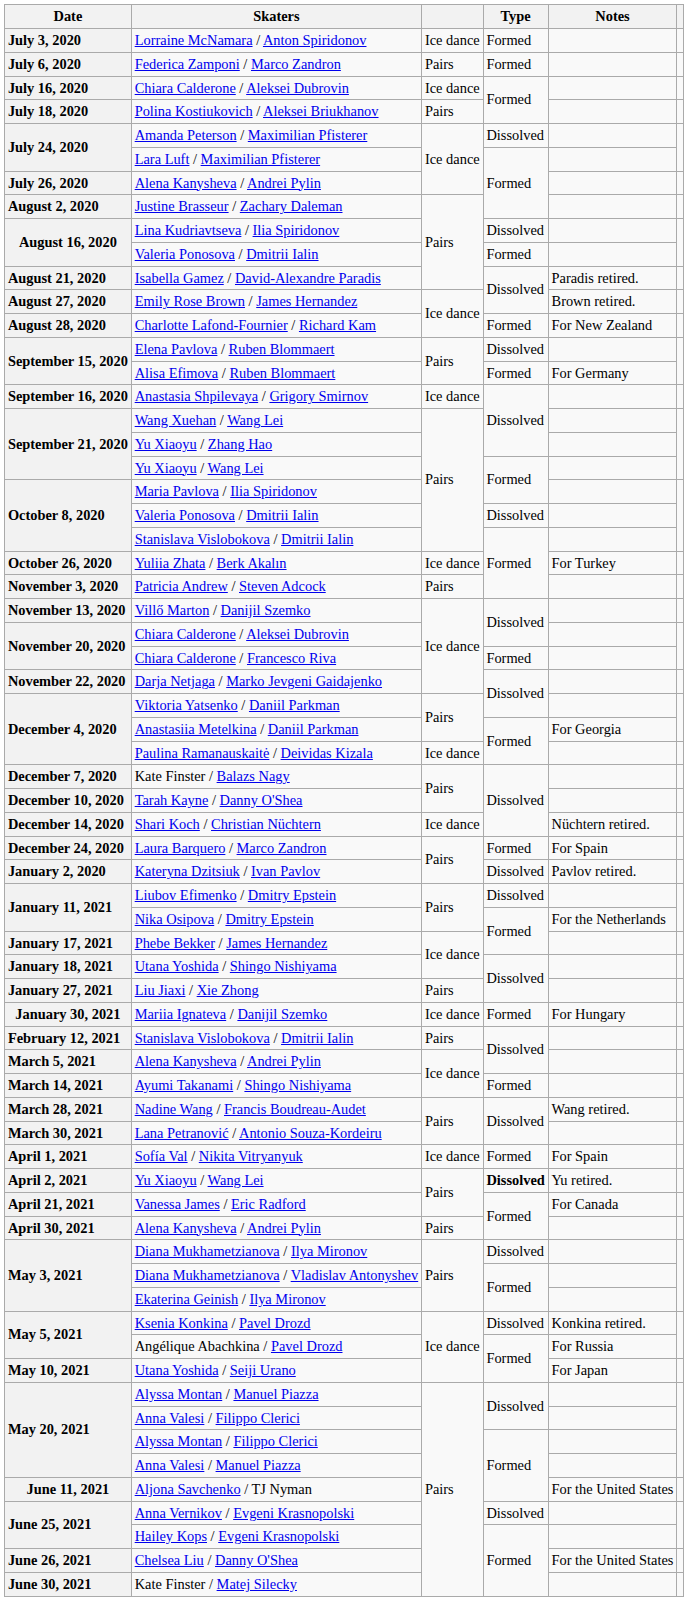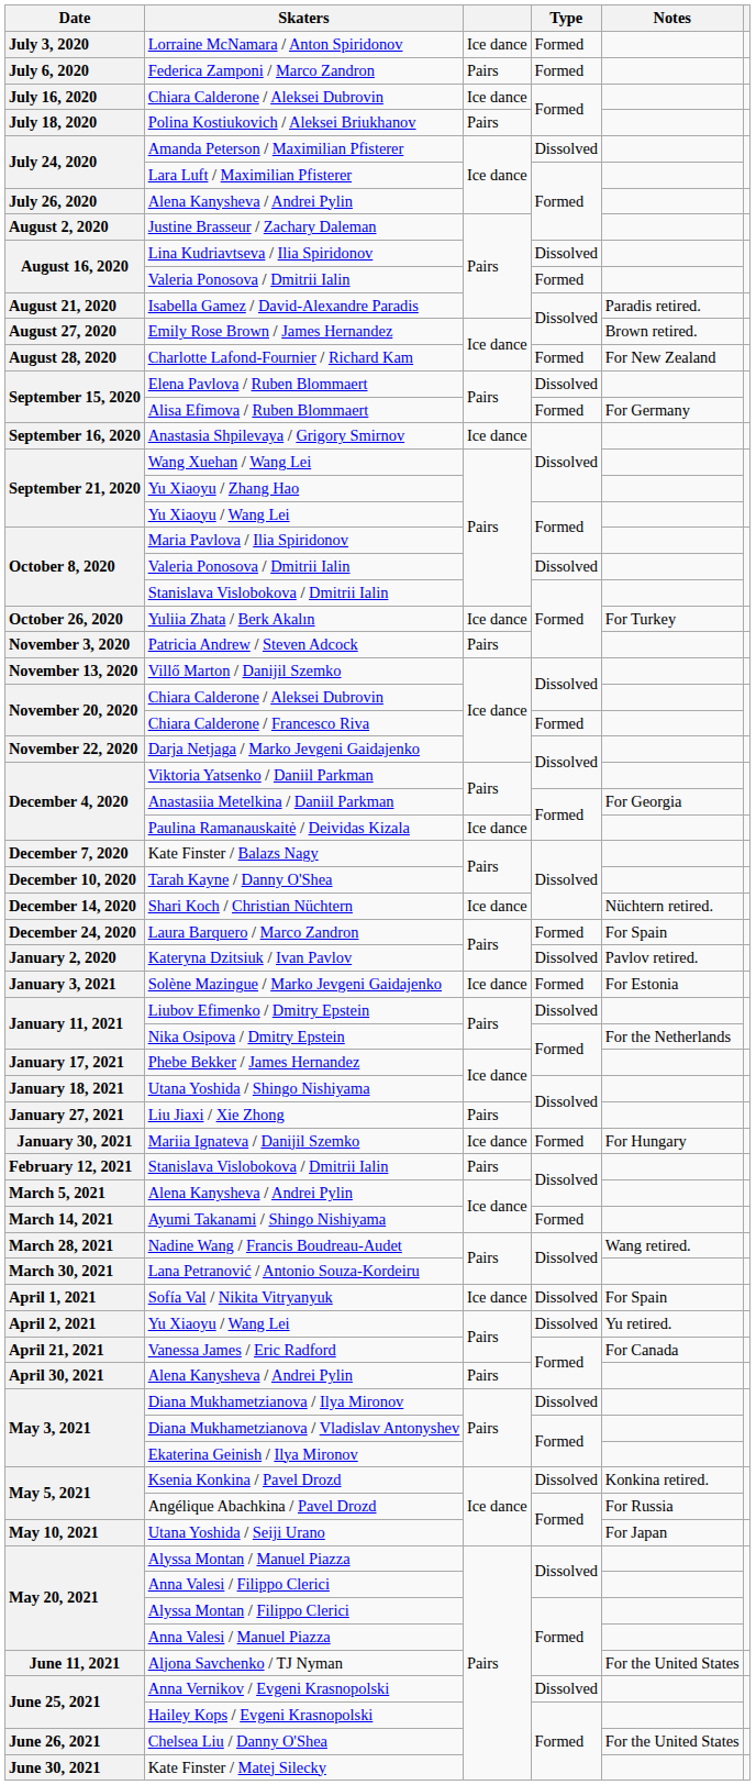+ row: January 3, 2021 | Solène Mazingue / Marko Jevgeni Gaidajenko | Ice dance | Formed | For Estonia
Sofía Val / Nikita Vitryanyuk | Type: Formed -> Dissolved
April 2, 2021 / Yu Xiaoyu / Wang Lei | Type: bold -> normal
